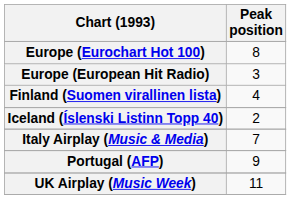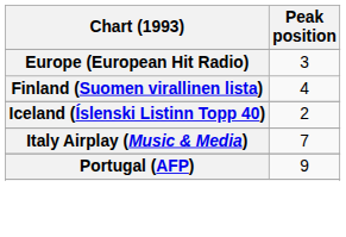- row: Europe (Eurochart Hot 100) | 8
- row: UK Airplay (Music Week) | 11
